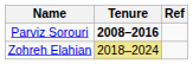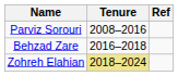Parviz Sorouri | Tenure: bold -> normal
+ row: Behzad Zare | 2016–2018
